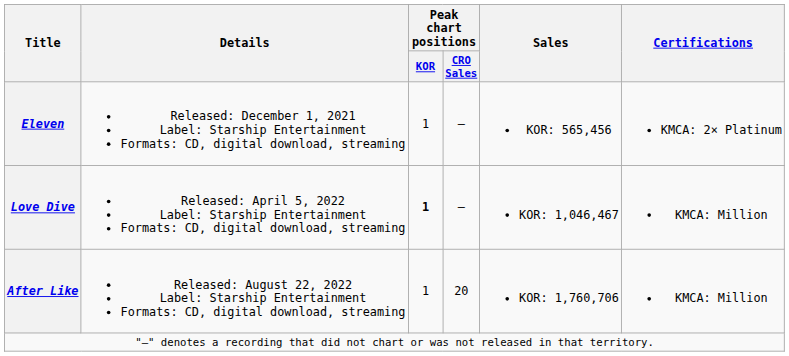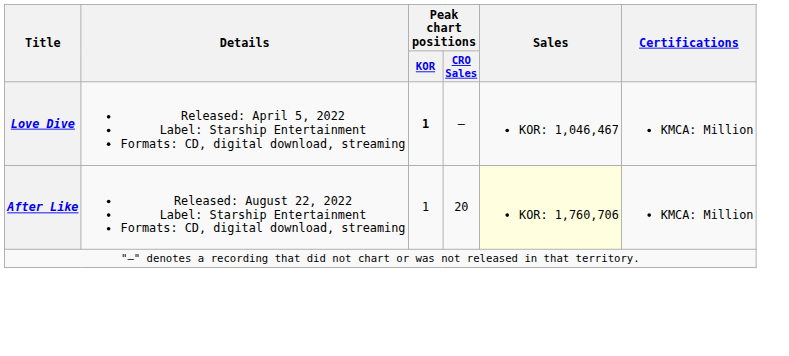- row: Eleven | Released: December 1, 2021 Label: Starship Entertainment Formats: CD, digital download, streaming | 1 | — | KOR: 565,456 | KMCA: 2× Platinum
After Like | Sales: no background -> lightyellow background
